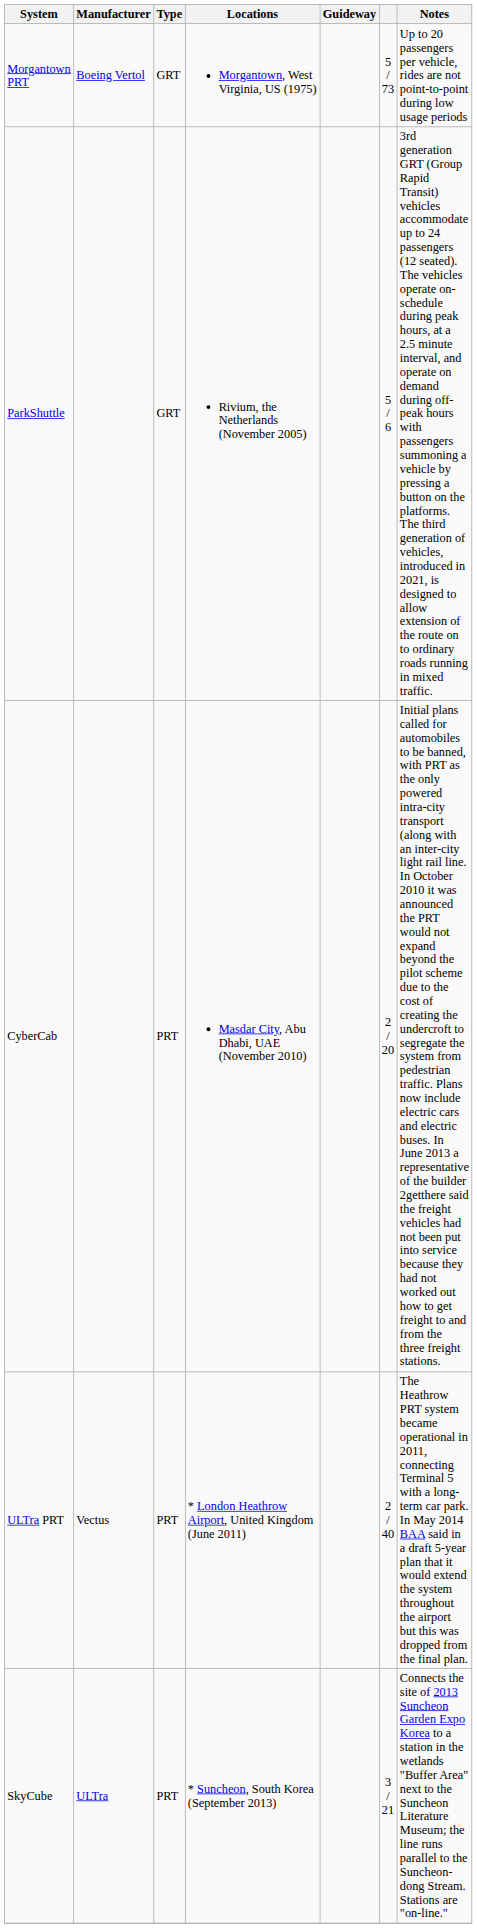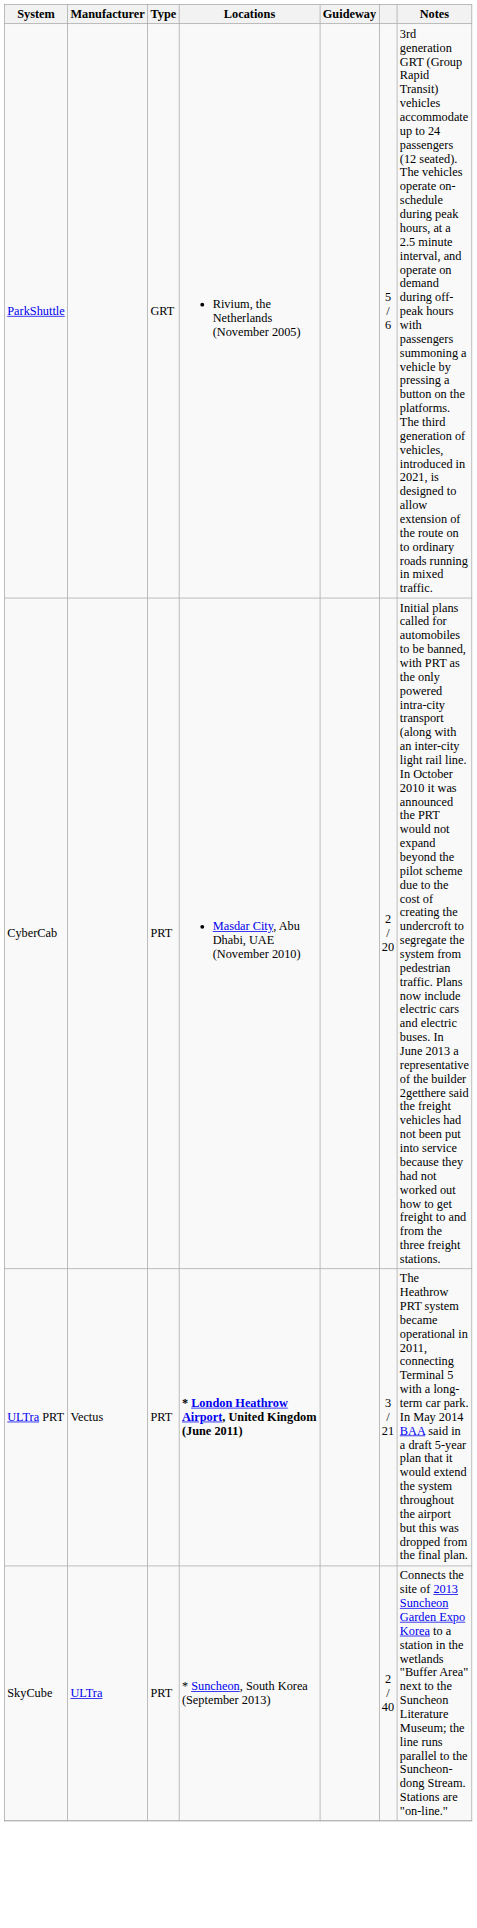- row: Morgantown PRT | Boeing Vertol | GRT | Morgantown, West Virginia, US (1975) | 5 / 73 | Up to 20 passengers per vehicle, rides are not point-to-point during low usage periods
ULTra PRT | Locations: normal -> bold
ULTra PRT | column 6: 2 / 40 -> 3 / 21
SkyCube | column 6: 3 / 21 -> 2 / 40
